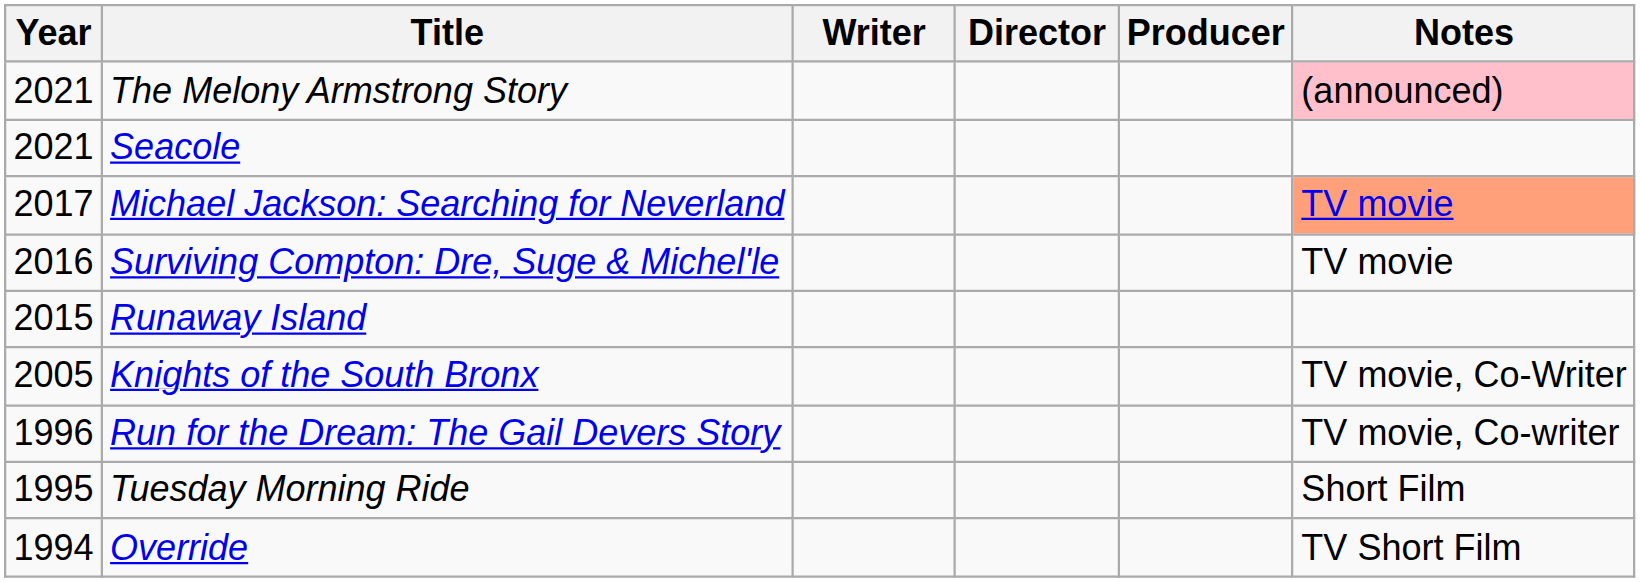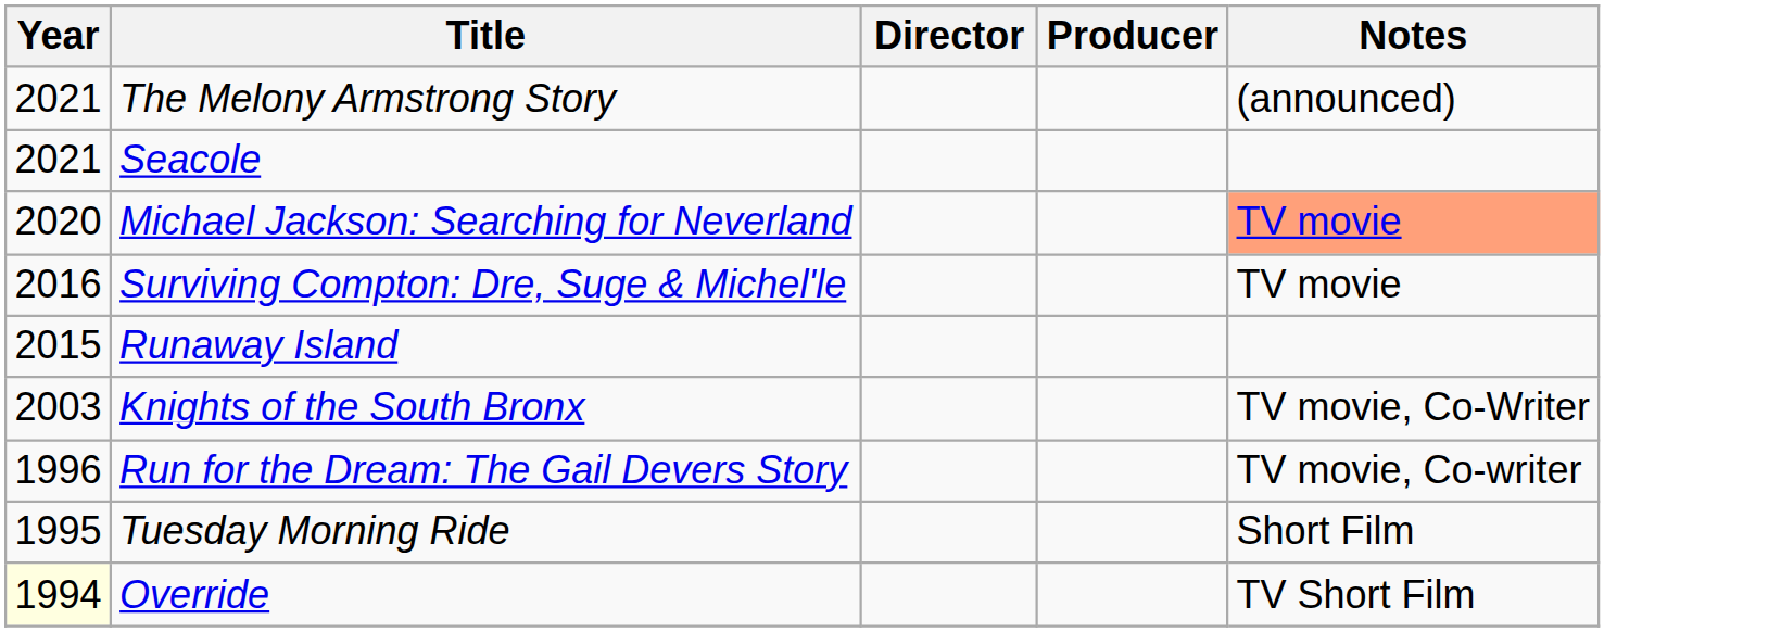- column: Writer
The Melony Armstrong Story | Notes: pink background -> no background
Michael Jackson: Searching for Neverland | Year: 2017 -> 2020
Knights of the South Bronx | Year: 2005 -> 2003
Override | Year: no background -> lightyellow background
